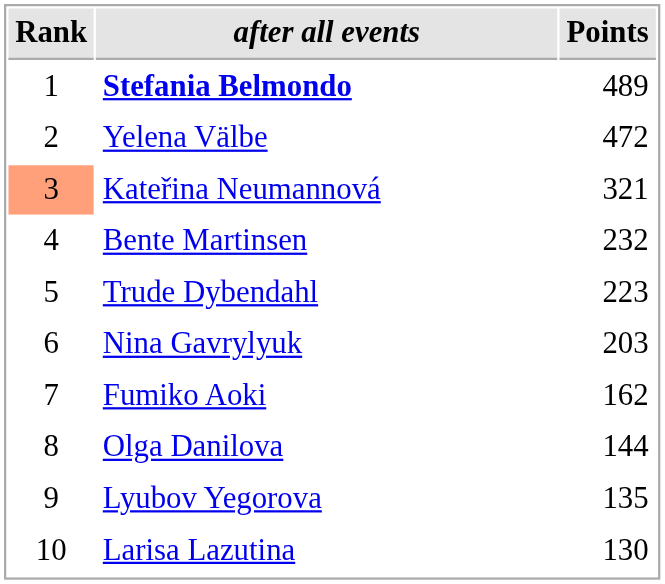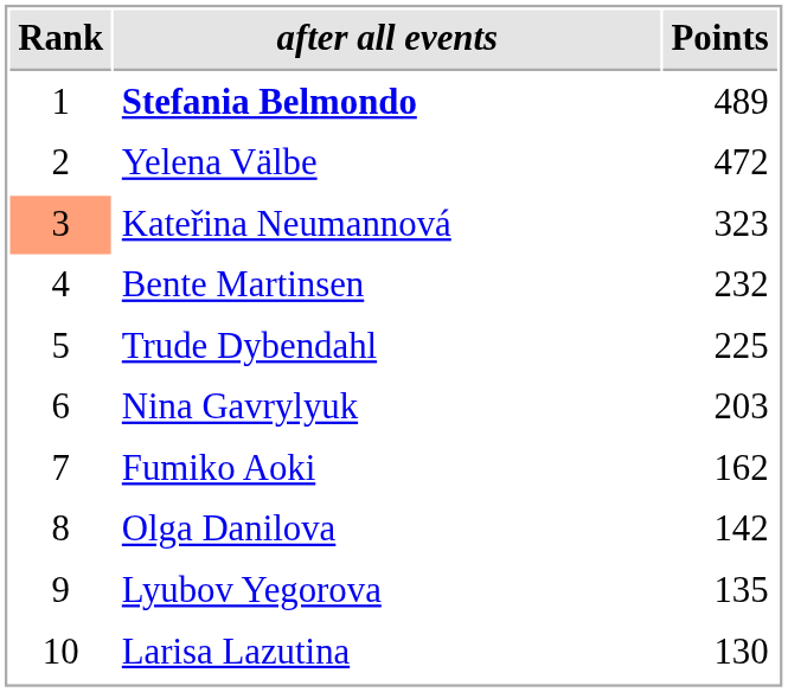Kateřina Neumannová | Points: 321 -> 323
Trude Dybendahl | Points: 223 -> 225
Olga Danilova | Points: 144 -> 142
